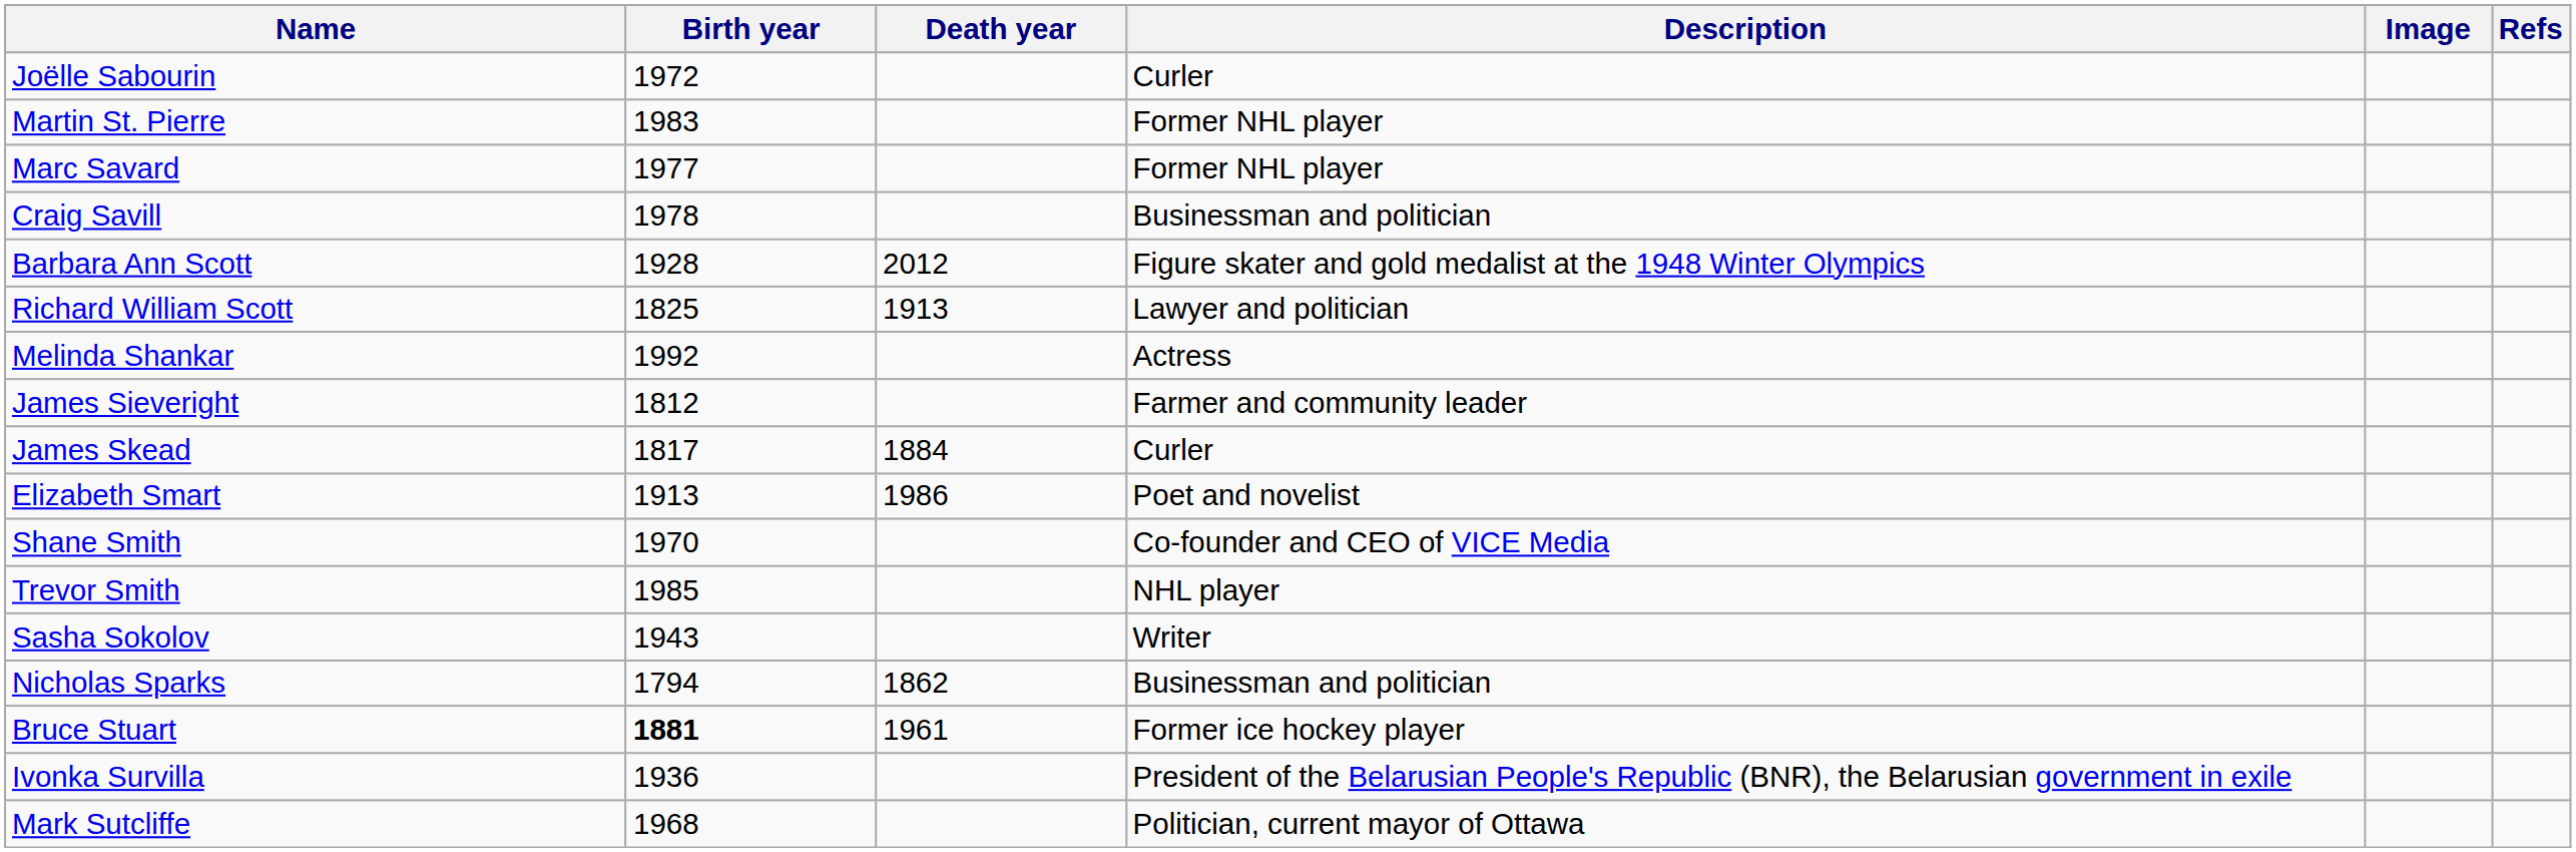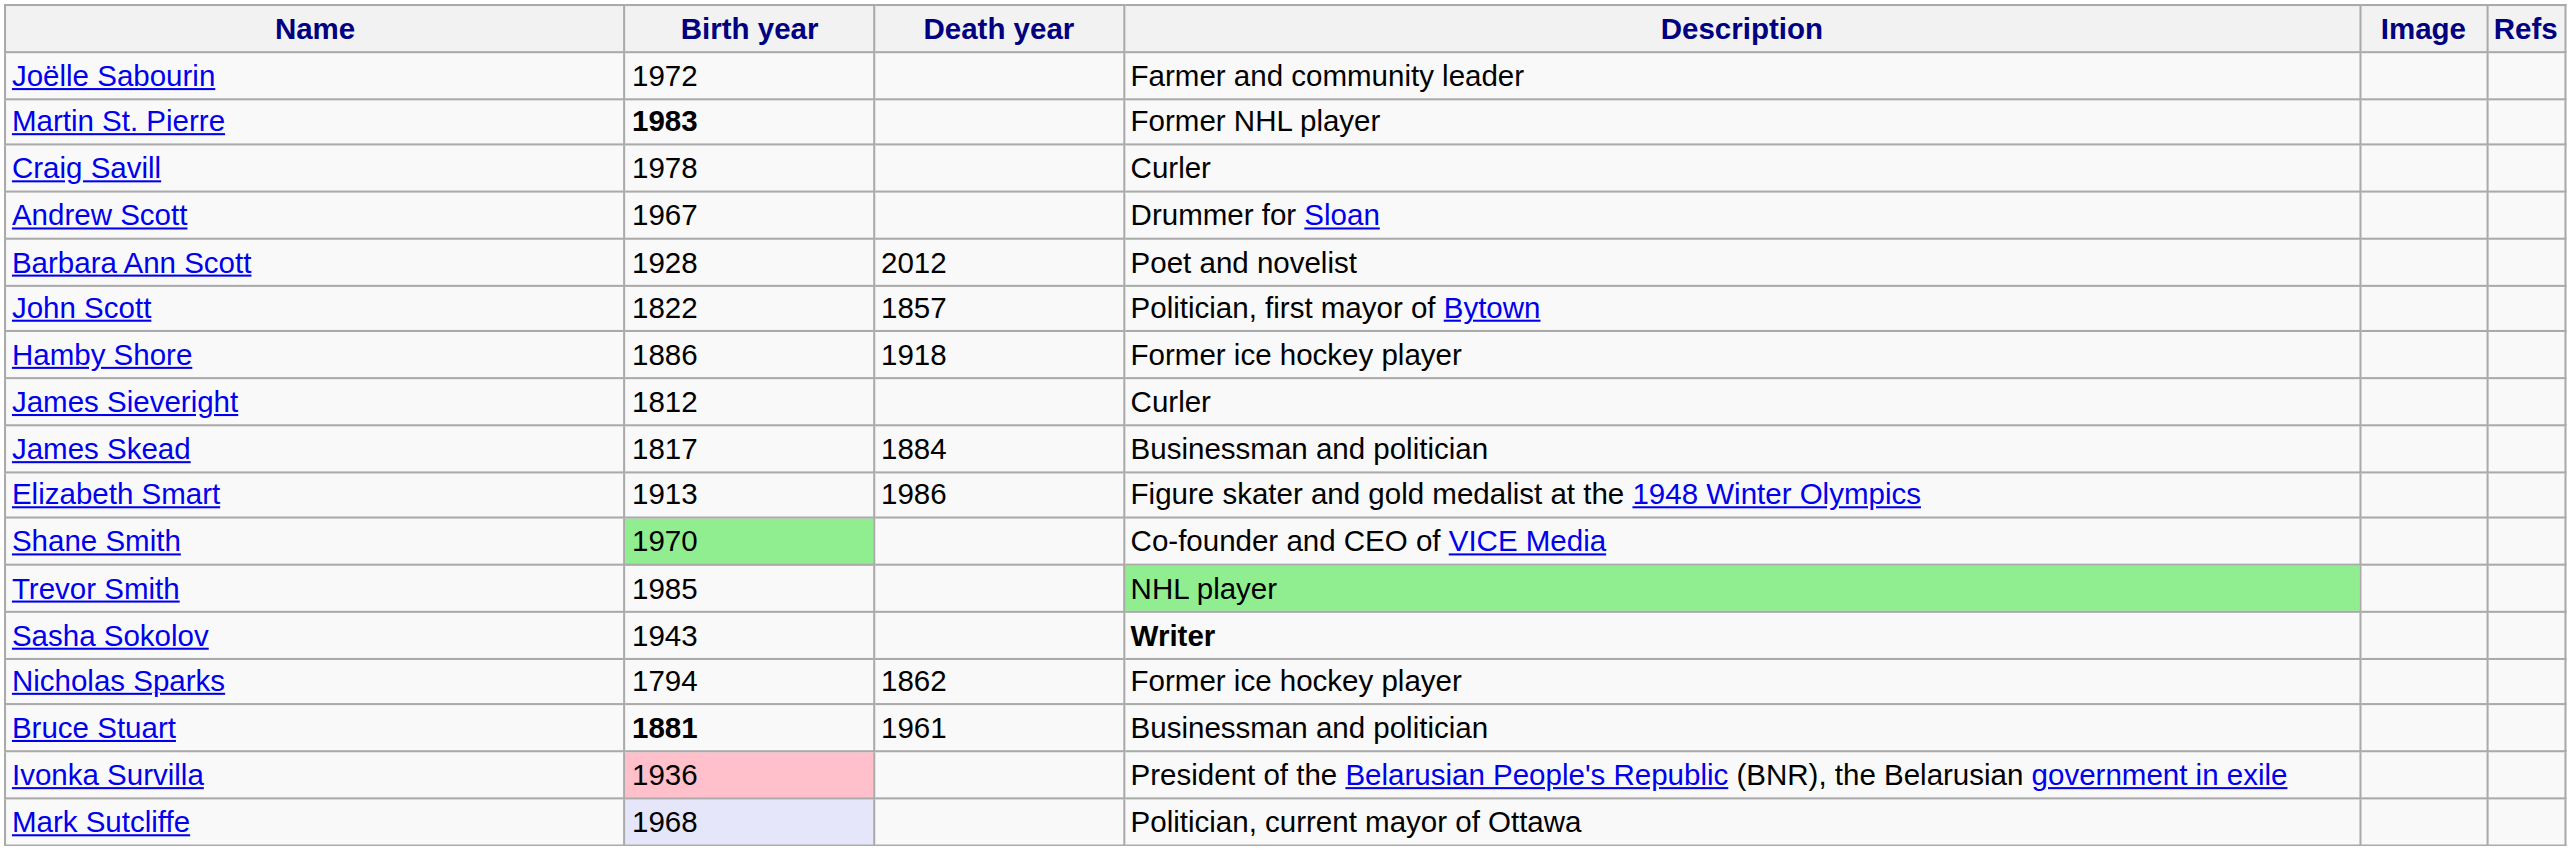Joëlle Sabourin | Description: Curler -> Farmer and community leader
Martin St. Pierre | Birth year: normal -> bold
- row: Marc Savard | 1977 | Former NHL player
Craig Savill | Description: Businessman and politician -> Curler
+ row: Andrew Scott | 1967 | Drummer for Sloan
Barbara Ann Scott | Description: Figure skater and gold medalist at the 1948 Winter Olympics -> Poet and novelist
+ row: John Scott | 1822 | 1857 | Politician, first mayor of Bytown
- row: Richard William Scott | 1825 | 1913 | Lawyer and politician
- row: Melinda Shankar | 1992 | Actress
+ row: Hamby Shore | 1886 | 1918 | Former ice hockey player
James Sieveright | Description: Farmer and community leader -> Curler
James Skead | Description: Curler -> Businessman and politician
Elizabeth Smart | Description: Poet and novelist -> Figure skater and gold medalist at the 1948 Winter Olympics
Shane Smith | Birth year: no background -> lightgreen background
Trevor Smith | Description: no background -> lightgreen background
Sasha Sokolov | Description: normal -> bold
Nicholas Sparks | Description: Businessman and politician -> Former ice hockey player
Bruce Stuart | Description: Former ice hockey player -> Businessman and politician
Ivonka Survilla | Birth year: no background -> pink background
Mark Sutcliffe | Birth year: no background -> lavender background
